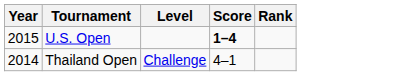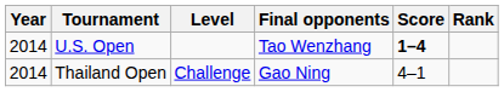+ column: Final opponents | Tao Wenzhang | Gao Ning
U.S. Open | Year: 2015 -> 2014
